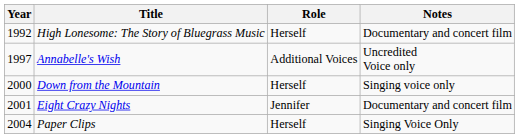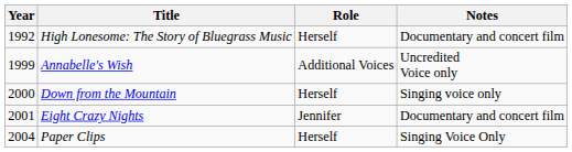Annabelle's Wish | Year: 1997 -> 1999
